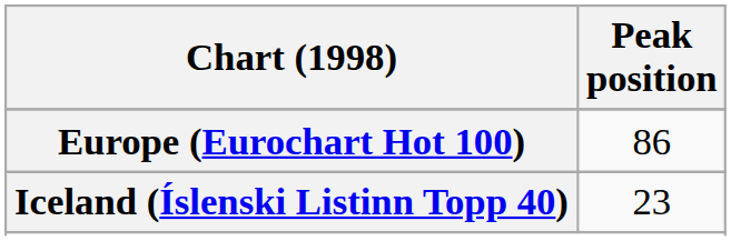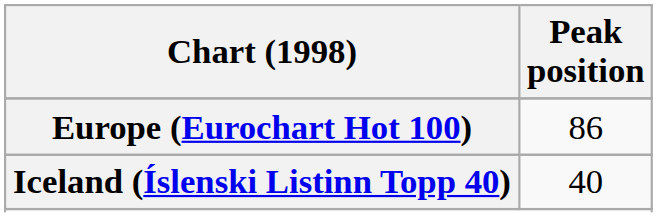Iceland (Íslenski Listinn Topp 40) | Peak position: 23 -> 40
